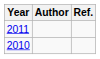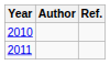rows swapped: 2010 <-> 2011
